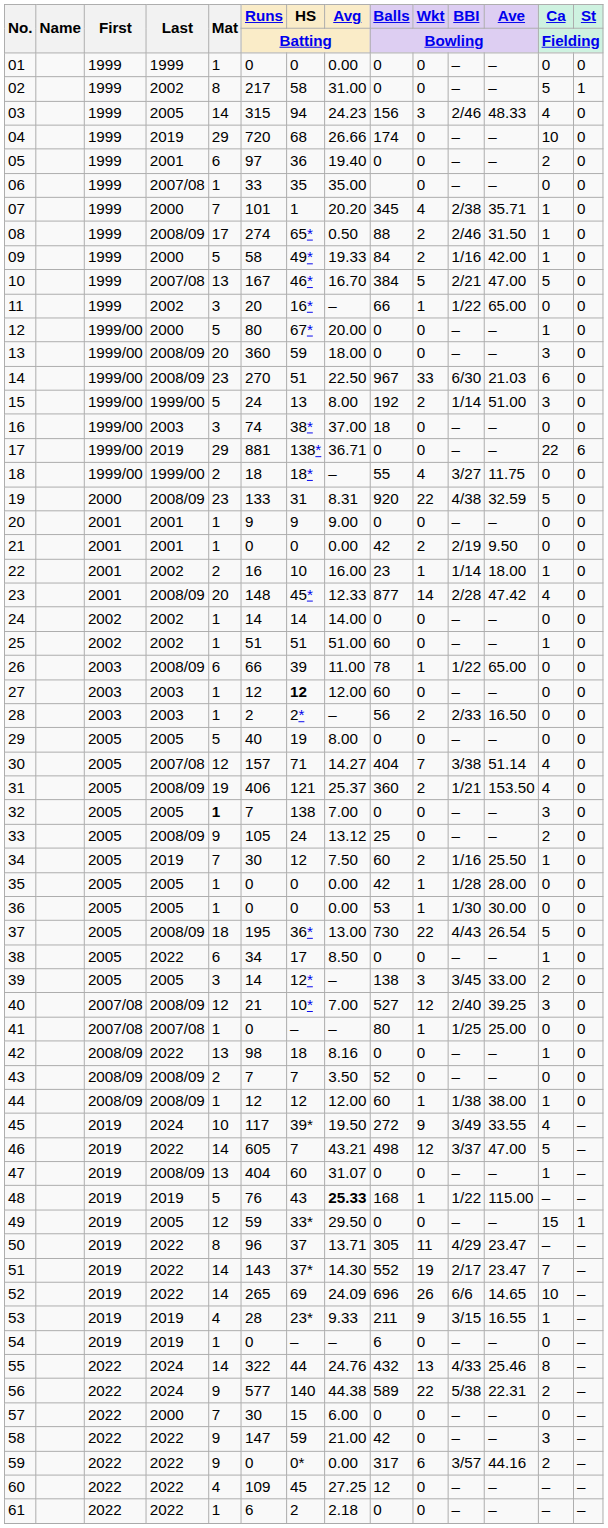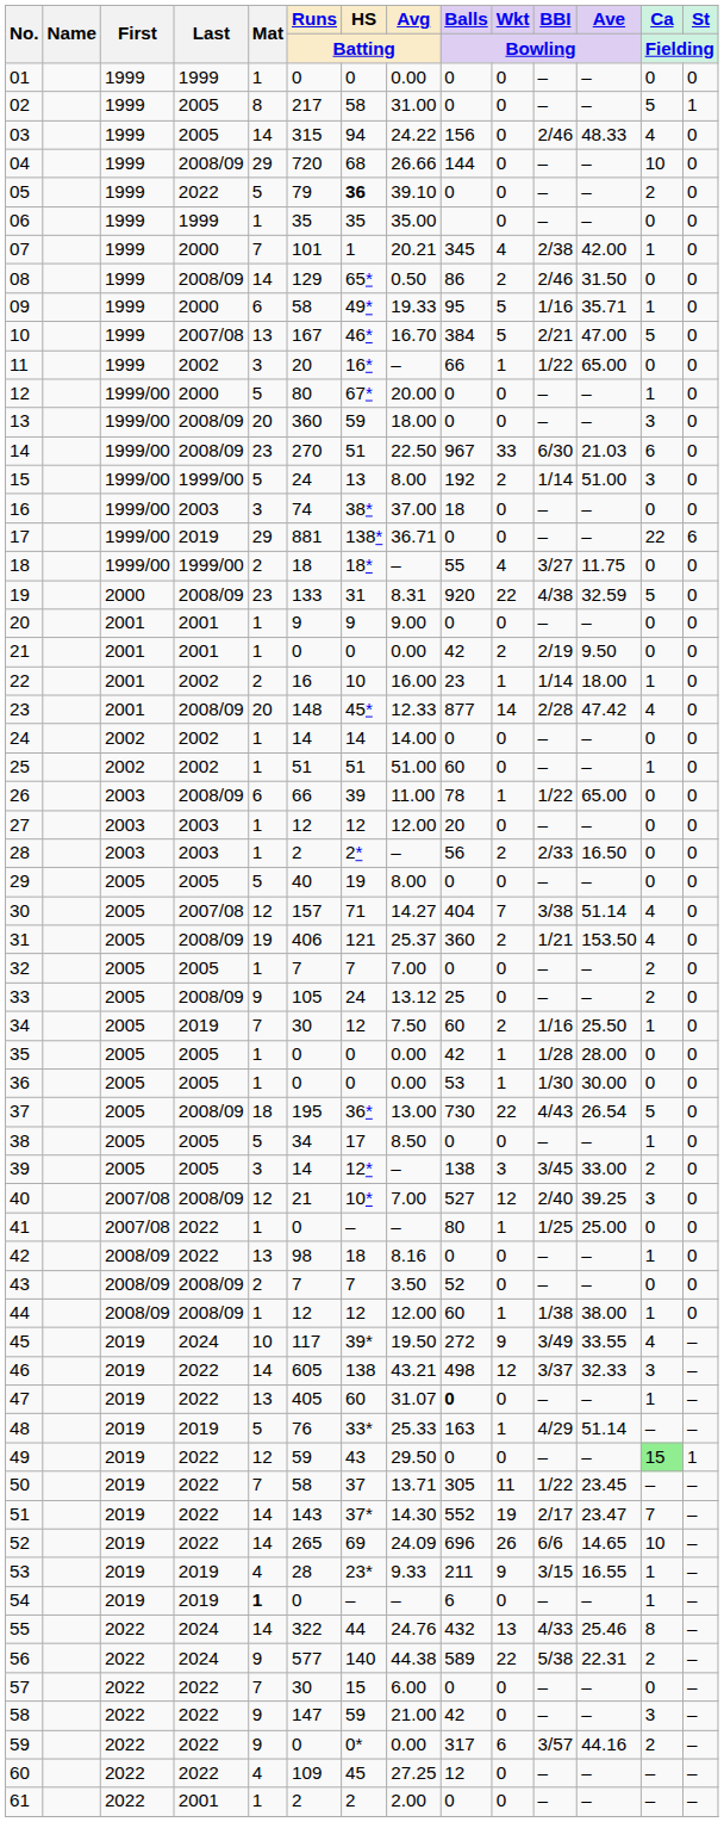02 | Last: 2002 -> 2005
03 | Avg / Batting: 24.23 -> 24.22
03 | Wkt / Bowling: 3 -> 0
04 | Last: 2019 -> 2008/09
04 | Balls / Bowling: 174 -> 144
05 | Last: 2001 -> 2022
05 | Mat: 6 -> 5
05 | Runs / Batting: 97 -> 79
05 | HS / Batting: normal -> bold
05 | Avg / Batting: 19.40 -> 39.10
06 | Last: 2007/08 -> 1999
06 | Runs / Batting: 33 -> 35
07 | Avg / Batting: 20.20 -> 20.21
07 | Ave / Bowling: 35.71 -> 42.00
08 | Mat: 17 -> 14
08 | Runs / Batting: 274 -> 129
08 | Balls / Bowling: 88 -> 86
08 | Ca / Fielding: 1 -> 0
09 | Mat: 5 -> 6
09 | Balls / Bowling: 84 -> 95
09 | Wkt / Bowling: 2 -> 5
09 | Ave / Bowling: 42.00 -> 35.71
27 | HS / Batting: bold -> normal
27 | Balls / Bowling: 60 -> 20
32 | Mat: bold -> normal
32 | HS / Batting: 138 -> 7
32 | Ca / Fielding: 3 -> 2
38 | Last: 2022 -> 2005
38 | Mat: 6 -> 5
41 | Last: 2007/08 -> 2022
46 | HS / Batting: 7 -> 138
46 | Ave / Bowling: 47.00 -> 32.33
46 | Ca / Fielding: 5 -> 3
47 | Last: 2008/09 -> 2022
47 | Runs / Batting: 404 -> 405
47 | Balls / Bowling: normal -> bold
48 | HS / Batting: 43 -> 33*
48 | Avg / Batting: bold -> normal
48 | Balls / Bowling: 168 -> 163
48 | BBI / Bowling: 1/22 -> 4/29
48 | Ave / Bowling: 115.00 -> 51.14
49 | Last: 2005 -> 2022
49 | HS / Batting: 33* -> 43
49 | Ca / Fielding: no background -> lightgreen background
50 | Mat: 8 -> 7
50 | Runs / Batting: 96 -> 58
50 | BBI / Bowling: 4/29 -> 1/22
50 | Ave / Bowling: 23.47 -> 23.45
54 | Mat: normal -> bold
54 | Ca / Fielding: 0 -> 1
57 | Last: 2000 -> 2022
61 | Last: 2022 -> 2001
61 | Runs / Batting: 6 -> 2
61 | Avg / Batting: 2.18 -> 2.00
